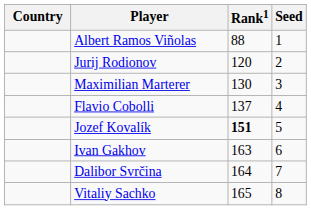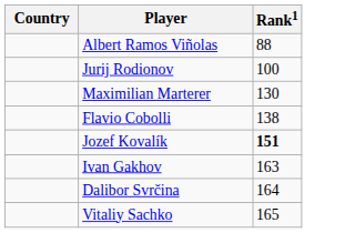- column: Seed | 1 | 2 | 3 | 4 | 5 | 6 | 7 | 8
Jurij Rodionov | Rank1: 120 -> 100
Flavio Cobolli | Rank1: 137 -> 138
